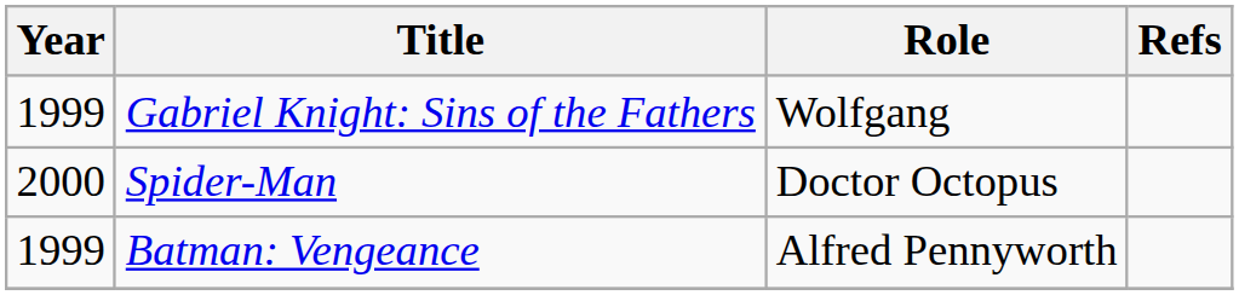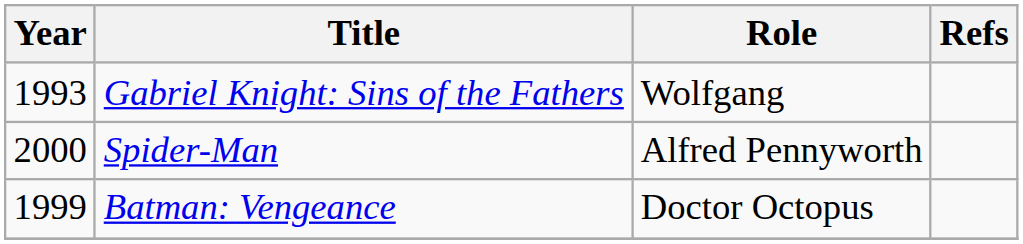Gabriel Knight: Sins of the Fathers | Year: 1999 -> 1993
Spider-Man | Role: Doctor Octopus -> Alfred Pennyworth
Batman: Vengeance | Role: Alfred Pennyworth -> Doctor Octopus
